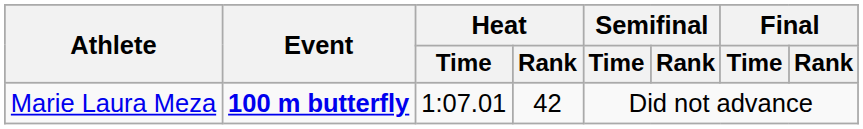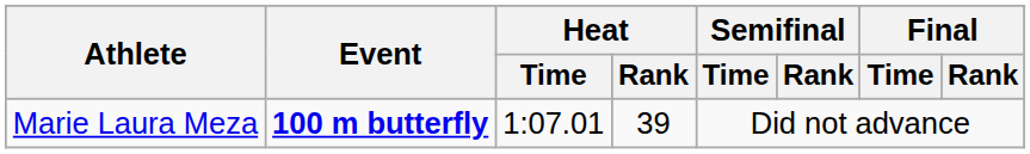Marie Laura Meza | Heat / Rank: 42 -> 39
